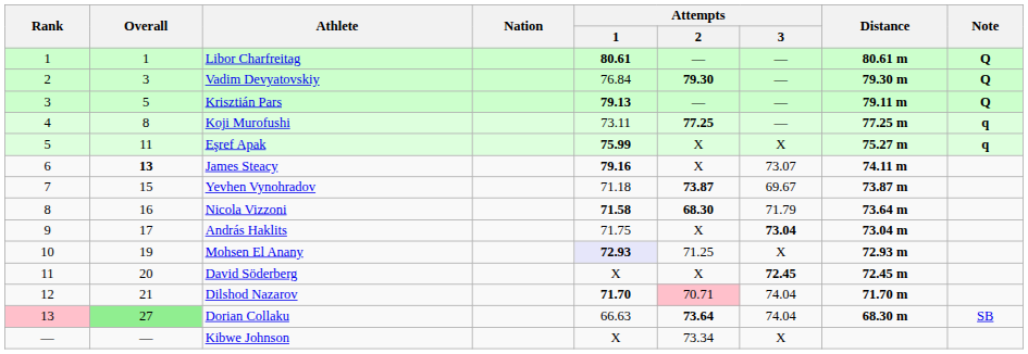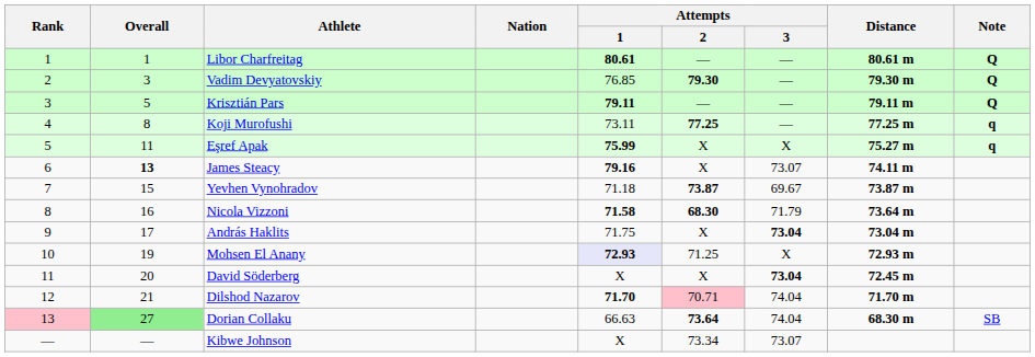Vadim Devyatovskiy | Attempts / 1: 76.84 -> 76.85
Krisztián Pars | Attempts / 1: 79.13 -> 79.11
David Söderberg | Attempts / 3: 72.45 -> 73.04
Kibwe Johnson | Attempts / 3: X -> 73.07
